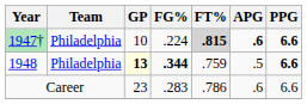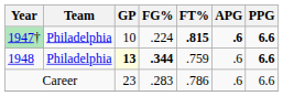1947† | FT%: lightgrey background -> no background
1948 | APG: .5 -> .6
